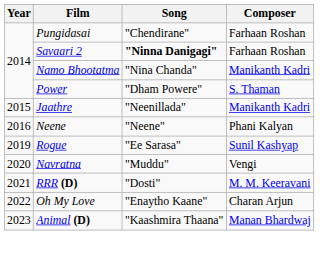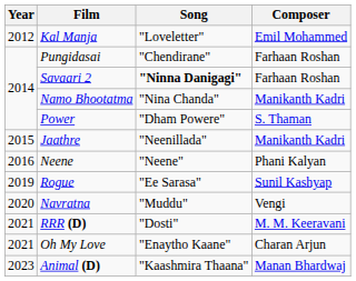+ row: 2012 | Kal Manja | "Loveletter" | Emil Mohammed
Oh My Love | Year: 2022 -> 2021
